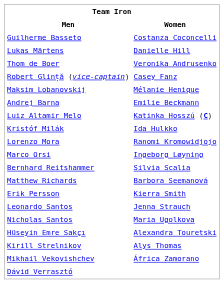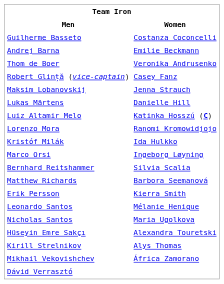rows swapped: Andrej Barna <-> Lukas Märtens
Maksim Lobanovskij | Women: Mélanie Henique -> Jenna Strauch
rows swapped: Kristóf Milák <-> Lorenzo Mora
Leonardo Santos | Women: Jenna Strauch -> Mélanie Henique
